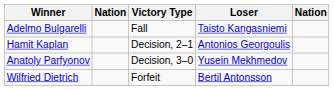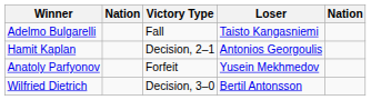Anatoly Parfyonov | Victory Type: Decision, 3–0 -> Forfeit
Wilfried Dietrich | Victory Type: Forfeit -> Decision, 3–0
